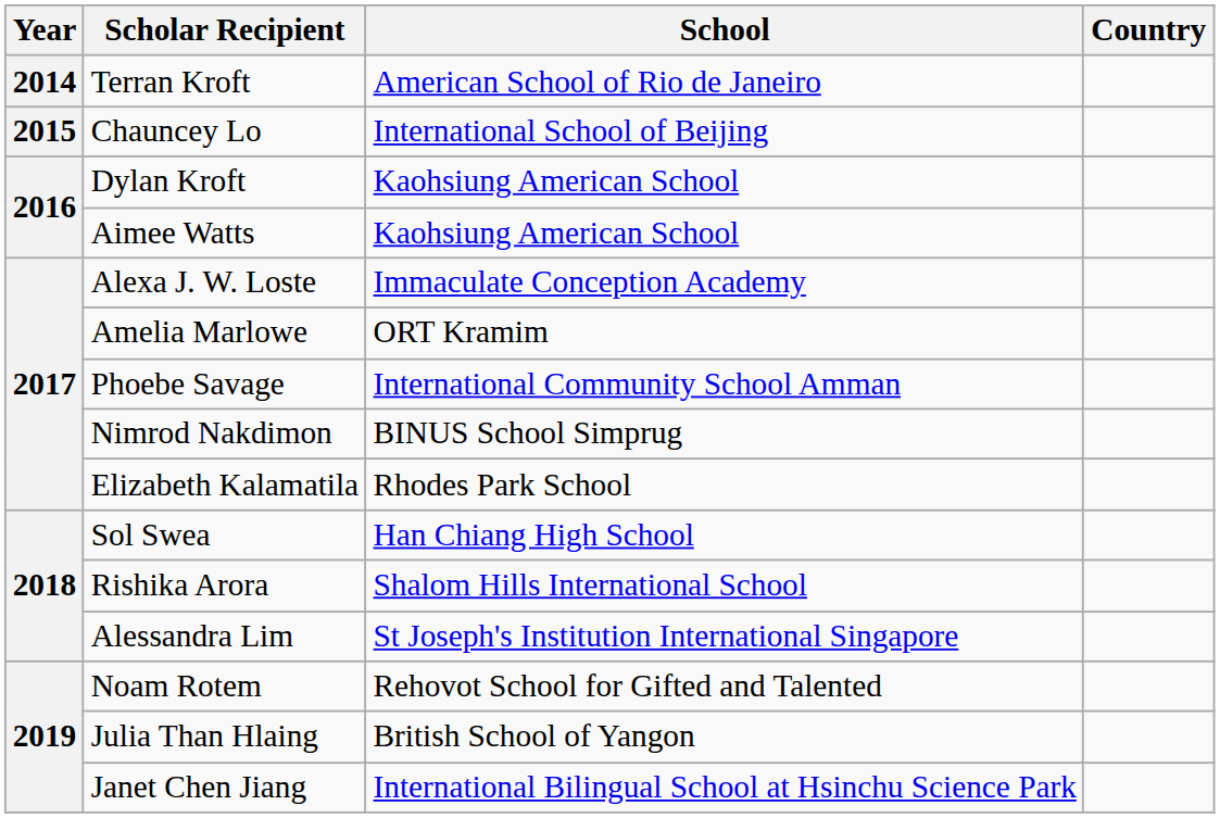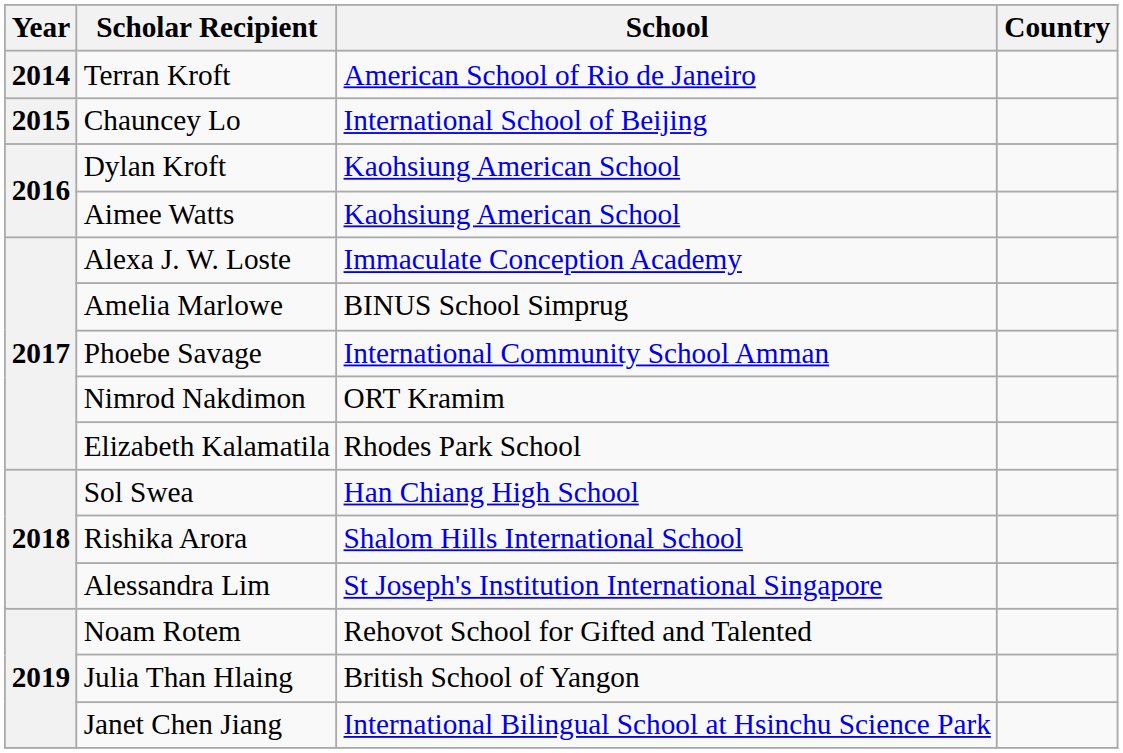Amelia Marlowe | School: ORT Kramim -> BINUS School Simprug
Nimrod Nakdimon | School: BINUS School Simprug -> ORT Kramim
